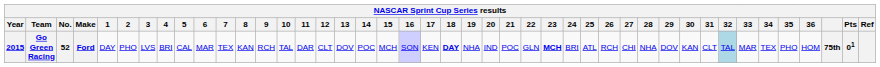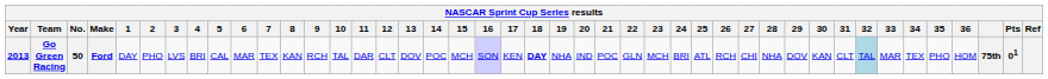Go Green Racing | Year: 2015 -> 2013
Go Green Racing | No.: 52 -> 50
Go Green Racing | 23: bold -> normal
